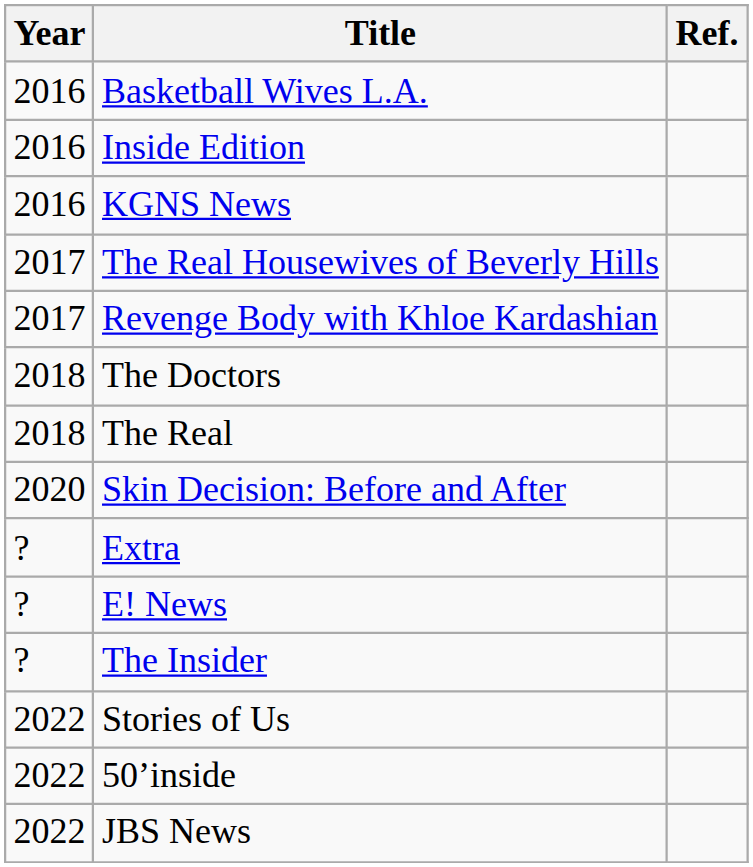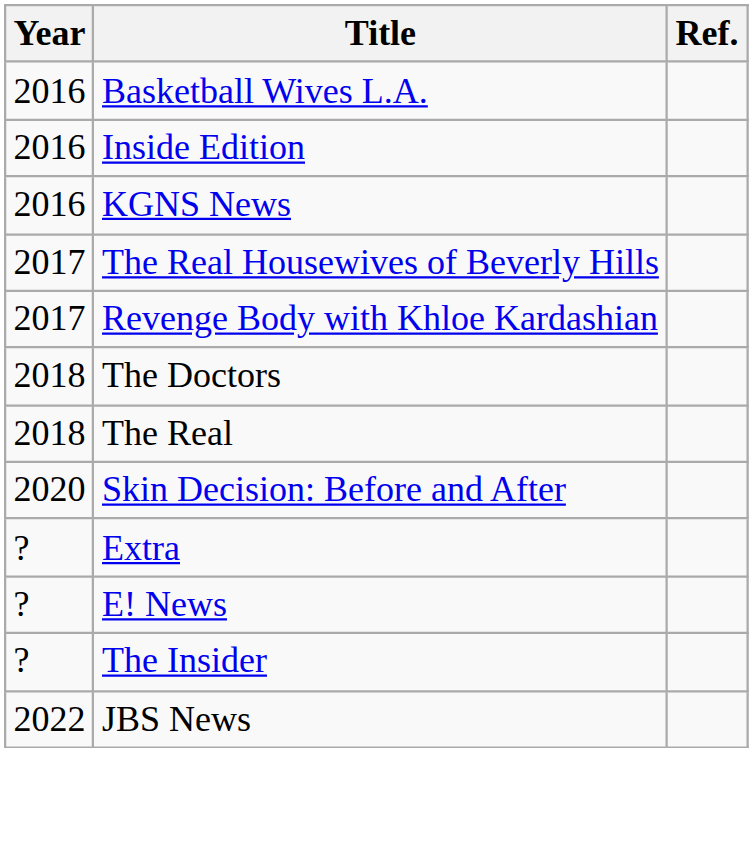- row: 2022 | Stories of Us
- row: 2022 | 50’inside
